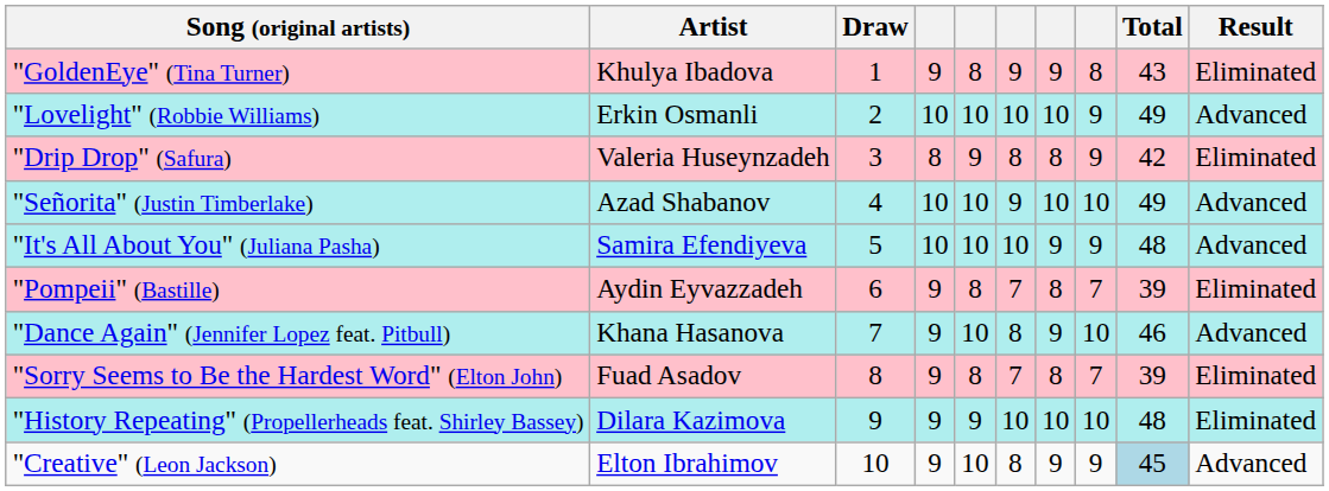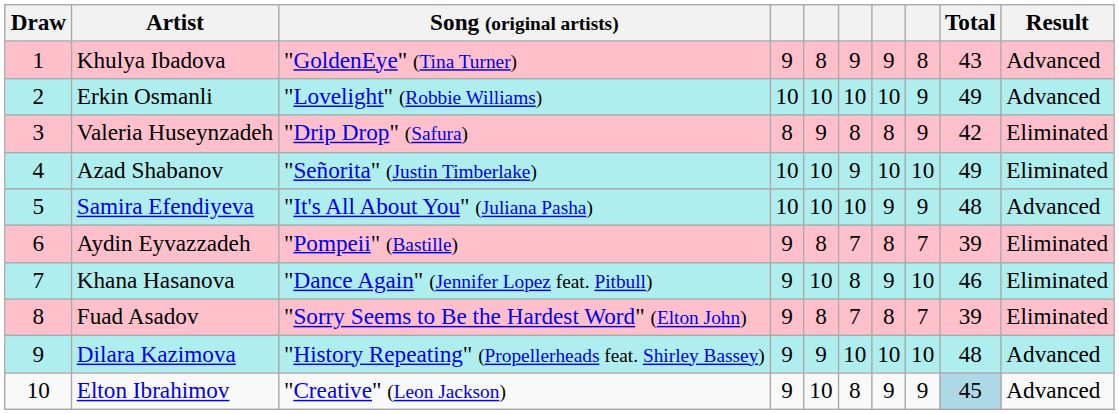columns swapped: Draw <-> Song (original artists)
Khulya Ibadova | Result: Eliminated -> Advanced
Azad Shabanov | Result: Advanced -> Eliminated
Khana Hasanova | Result: Advanced -> Eliminated
Dilara Kazimova | Result: Eliminated -> Advanced
